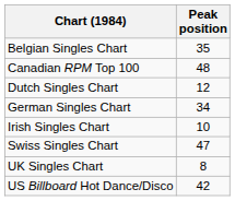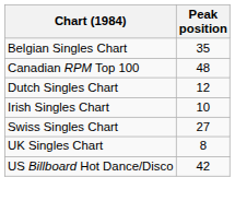- row: German Singles Chart | 34
Swiss Singles Chart | Peak position: 47 -> 27
